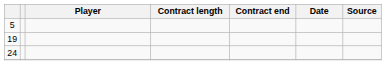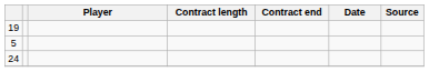rows swapped: 5 <-> 19
